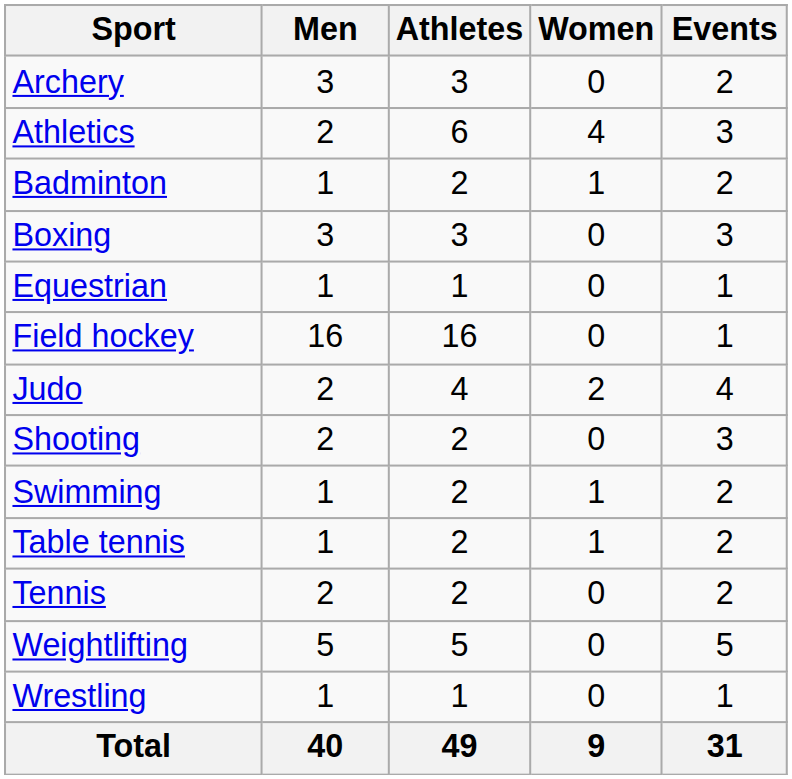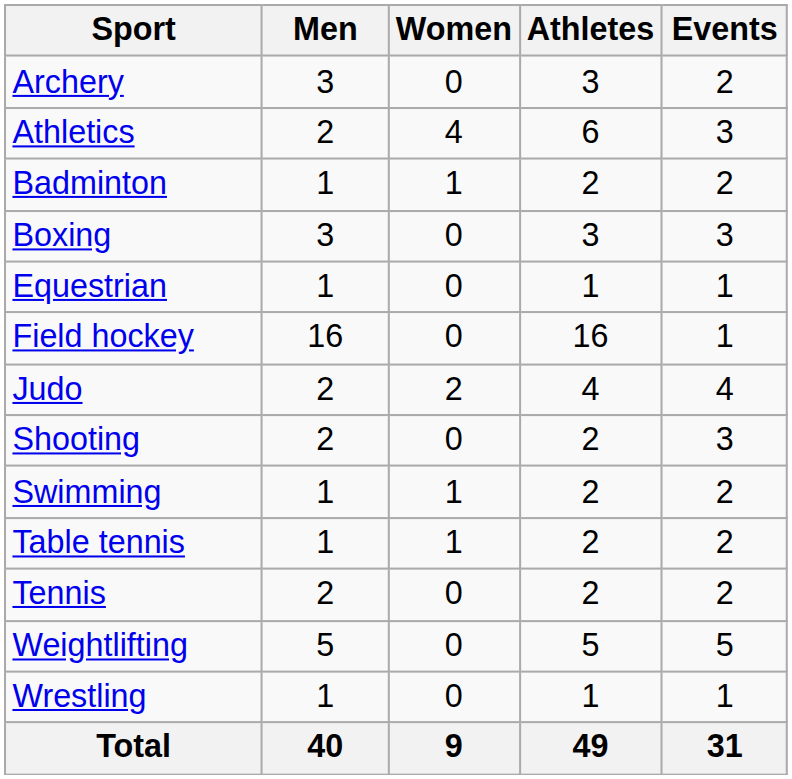columns swapped: Women <-> Athletes
